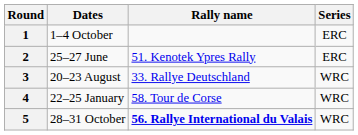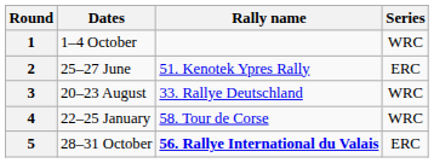1 | Series: ERC -> WRC
5 | Series: WRC -> ERC
